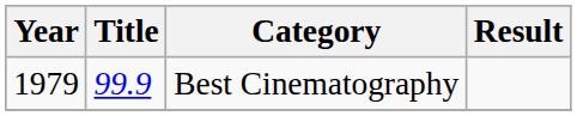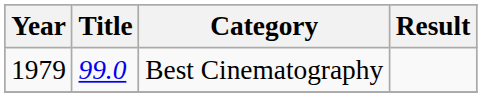Best Cinematography | Title: 99.9 -> 99.0
